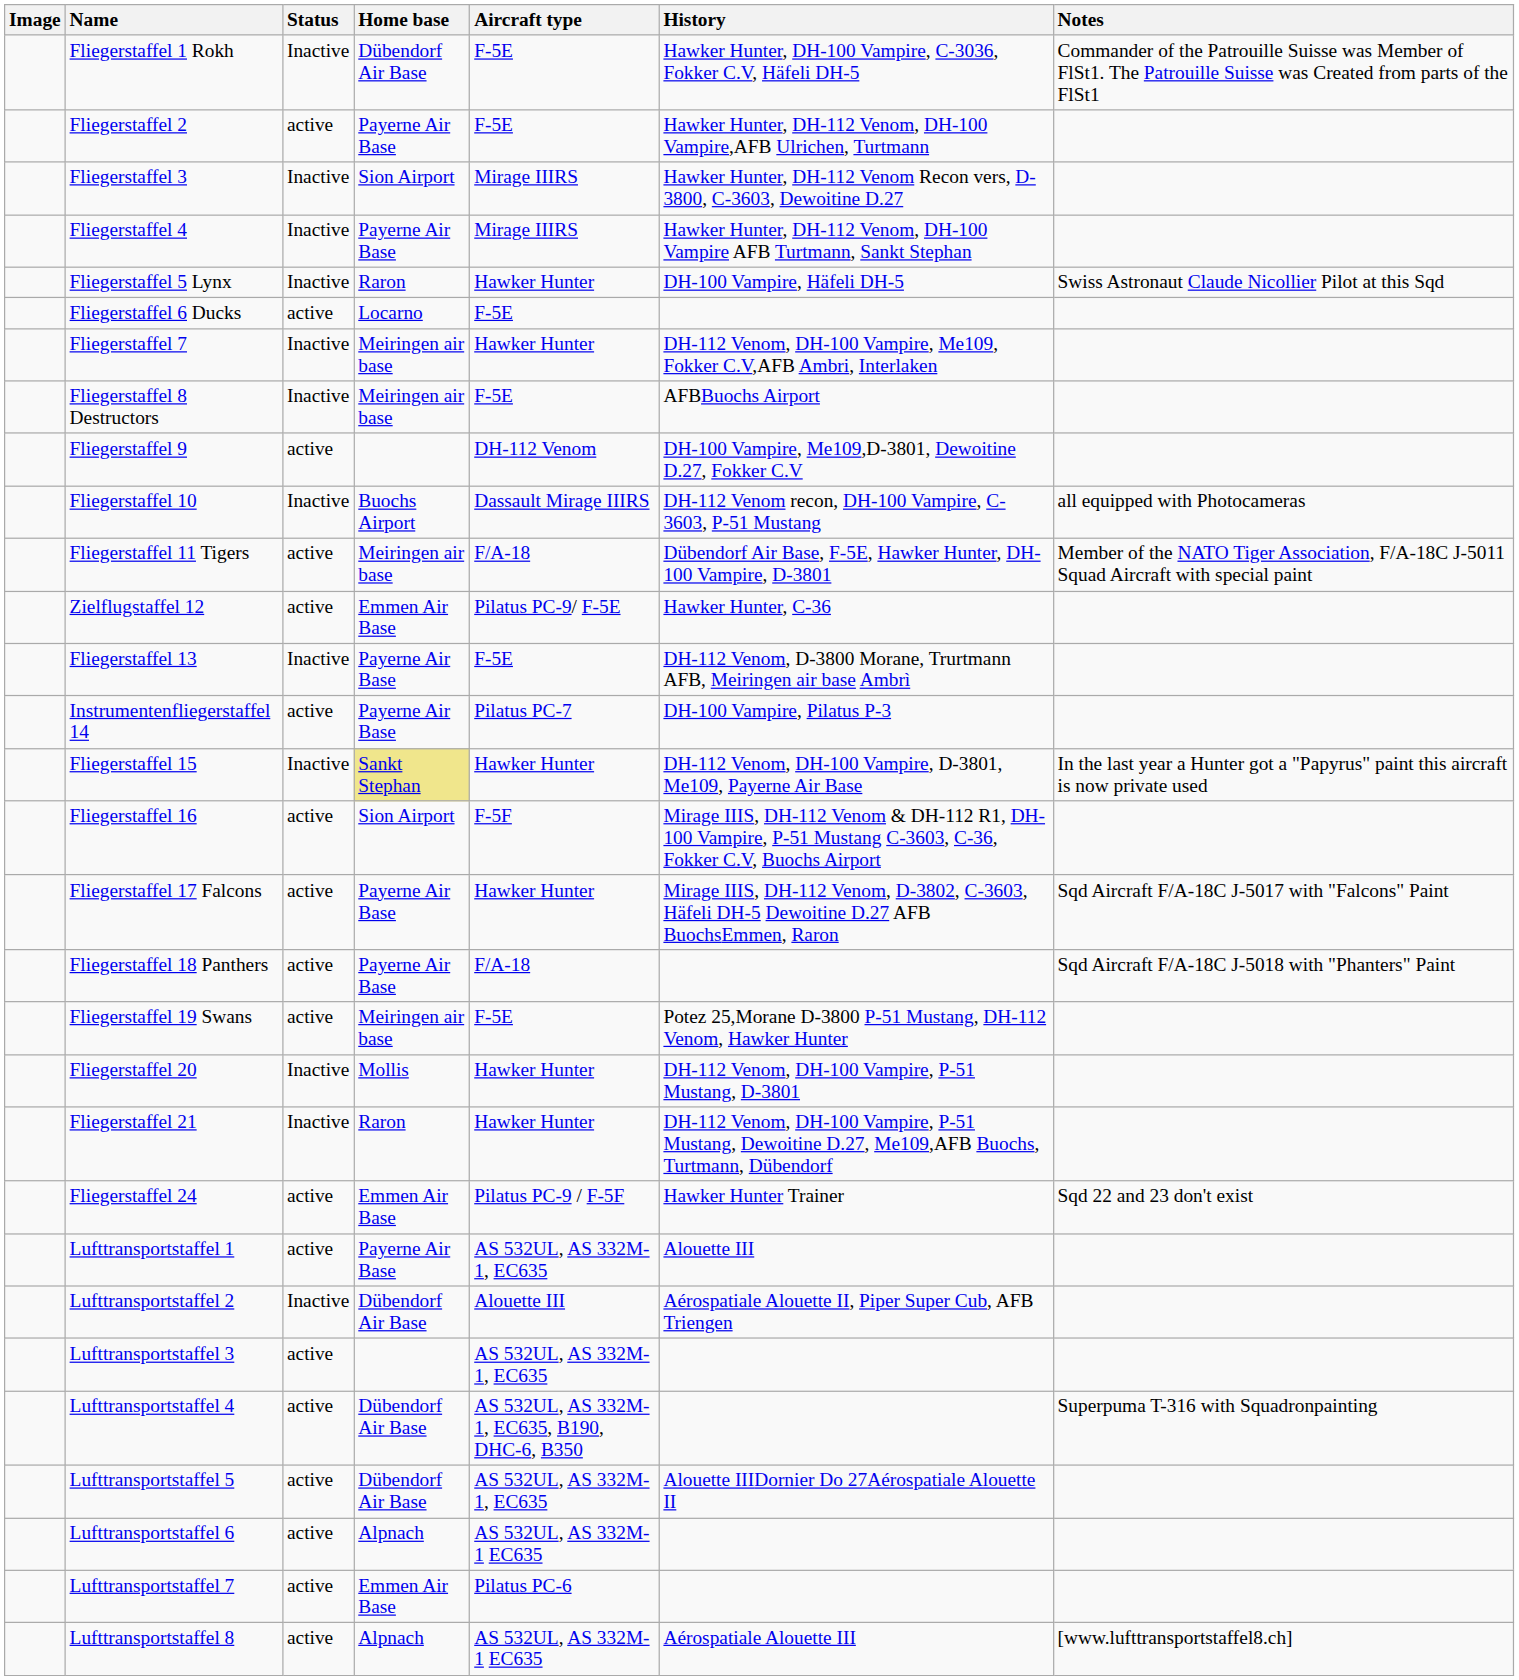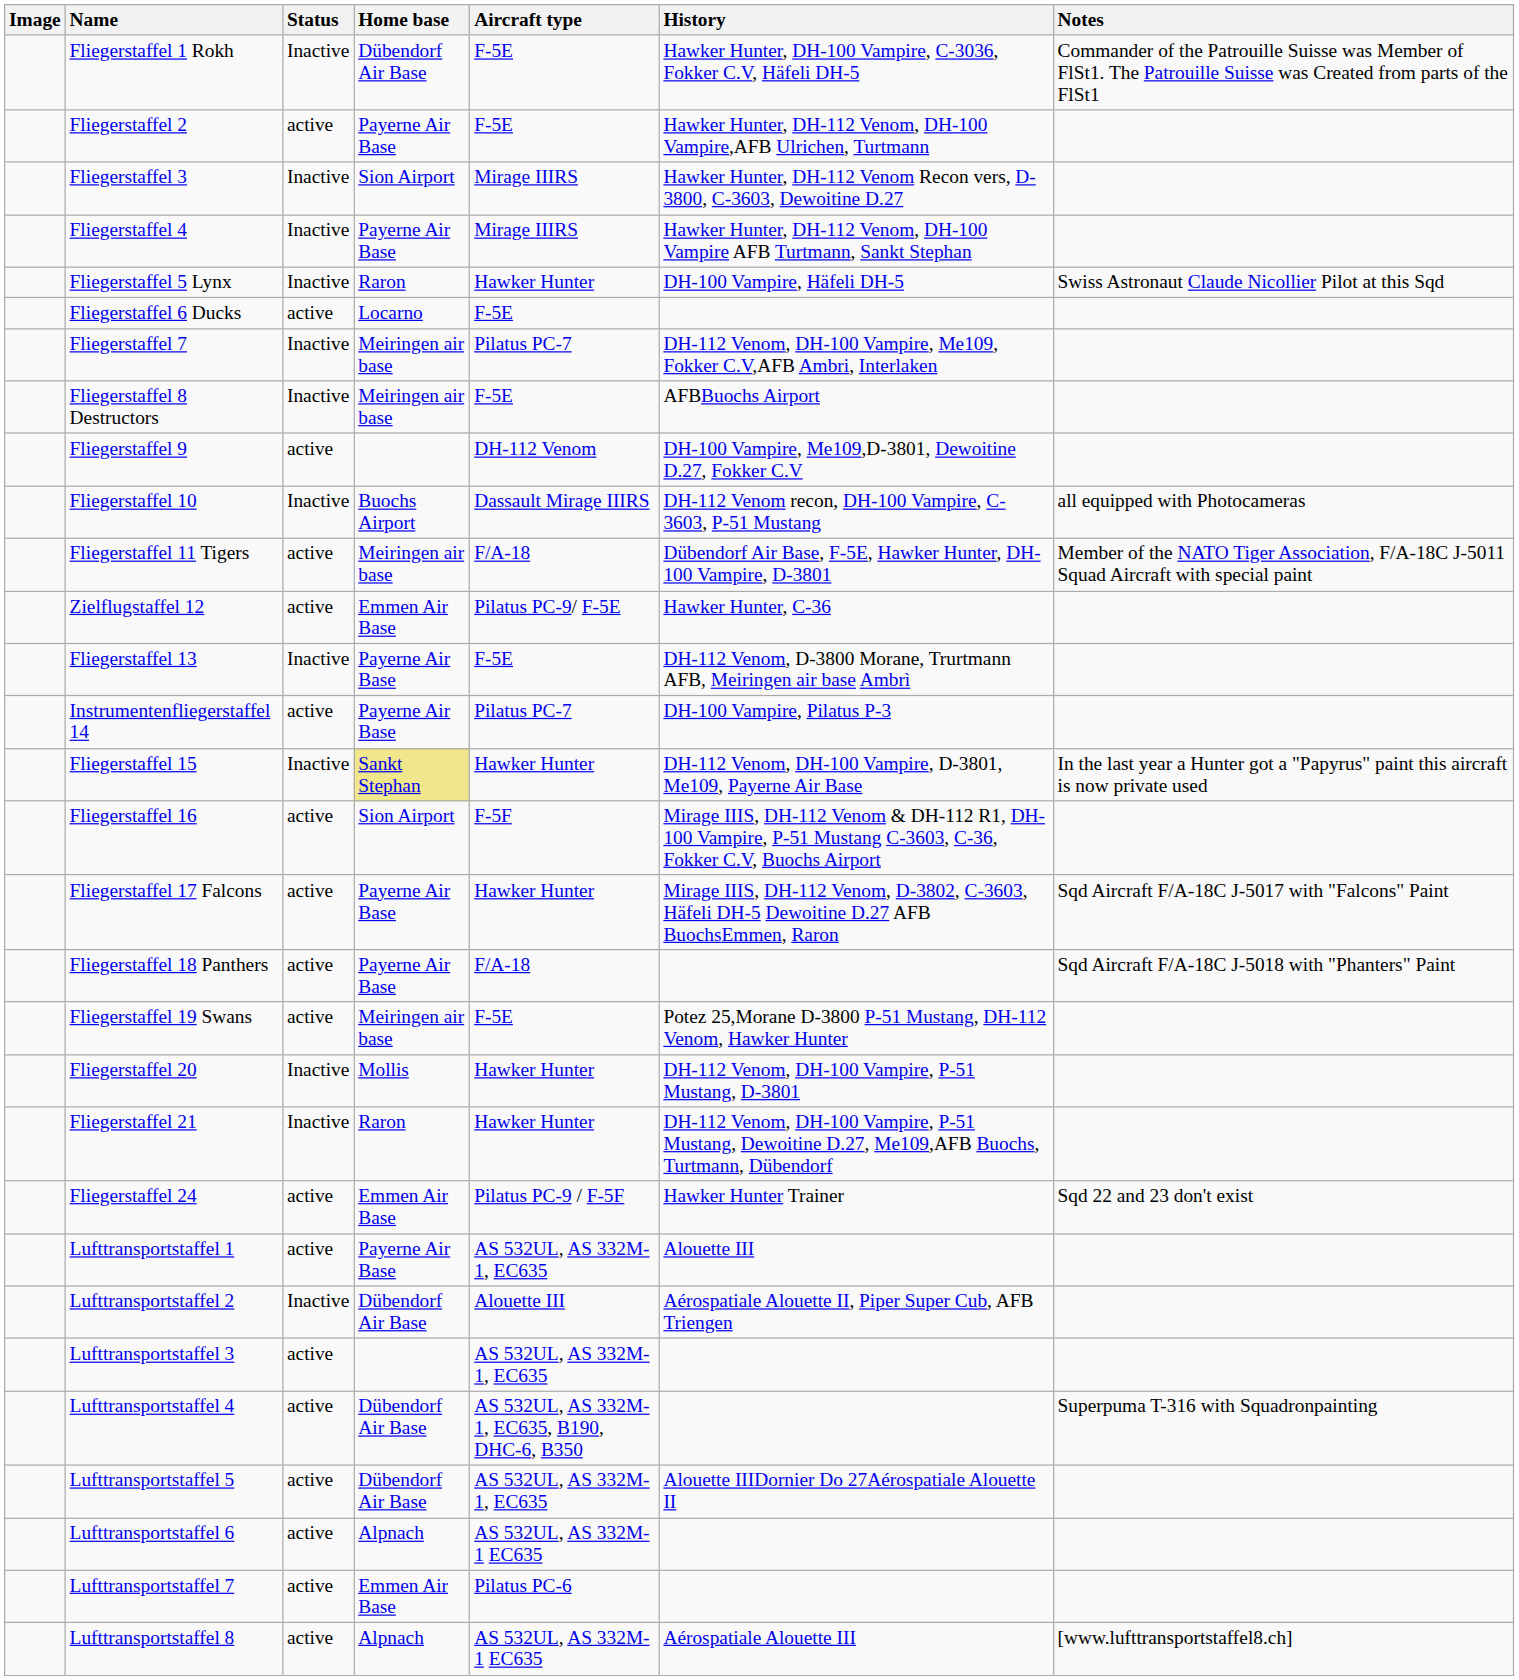Fliegerstaffel 7 | Aircraft type: Hawker Hunter -> Pilatus PC-7
